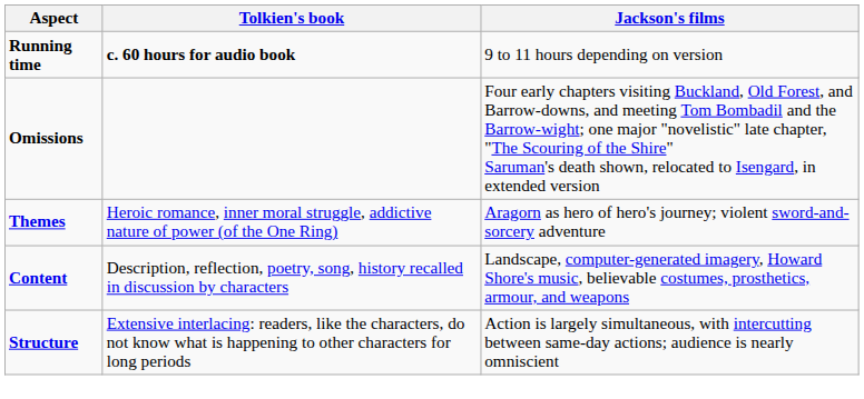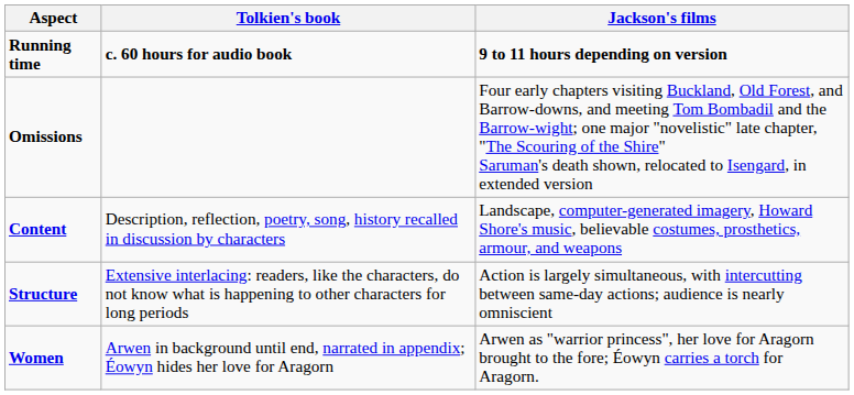Running time | Jackson's films: normal -> bold
- row: Themes | Heroic romance, inner moral struggle, addictive nature of power (of the One Ring) | Aragorn as hero of hero's journey; violent sword-and-sorcery adventure
+ row: Women | Arwen in background until end, narrated in appendix; Éowyn hides her love for Aragorn | Arwen as "warrior princess", her love for Aragorn brought to the fore; Éowyn carries a torch for Aragorn.
